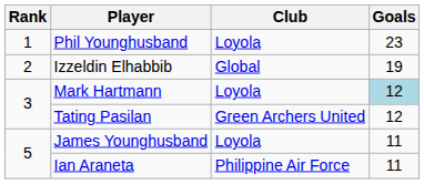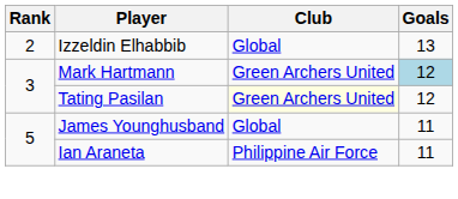- row: 1 | Phil Younghusband | Loyola | 23
Izzeldin Elhabbib | Goals: 19 -> 13
Mark Hartmann | Club: Loyola -> Green Archers United
Tating Pasilan | Club: no background -> lightyellow background
James Younghusband | Club: Loyola -> Global
